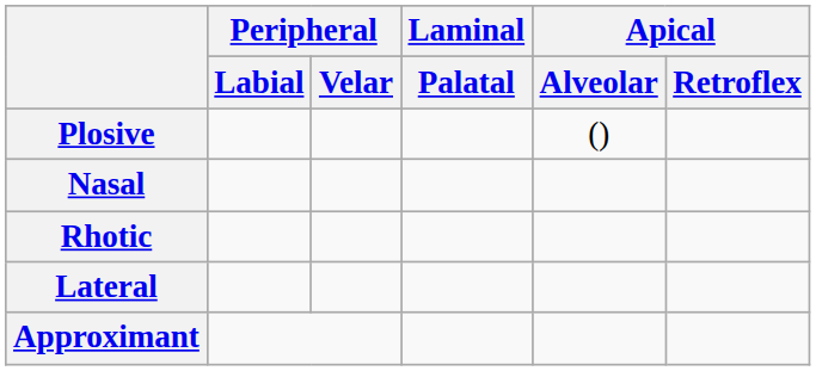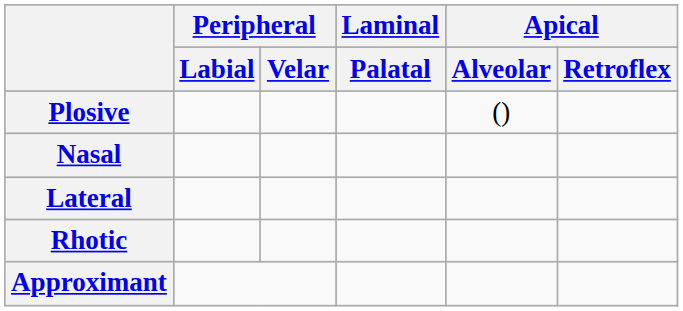rows swapped: Rhotic <-> Lateral
